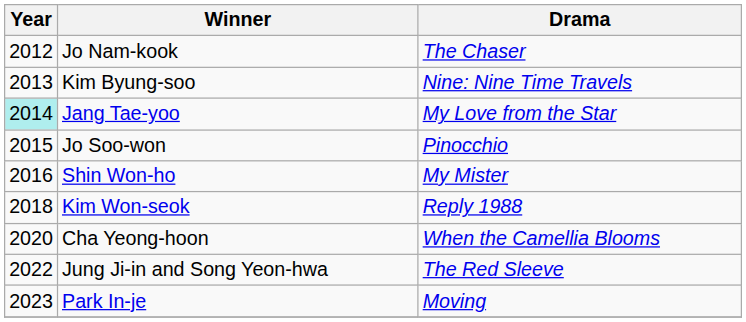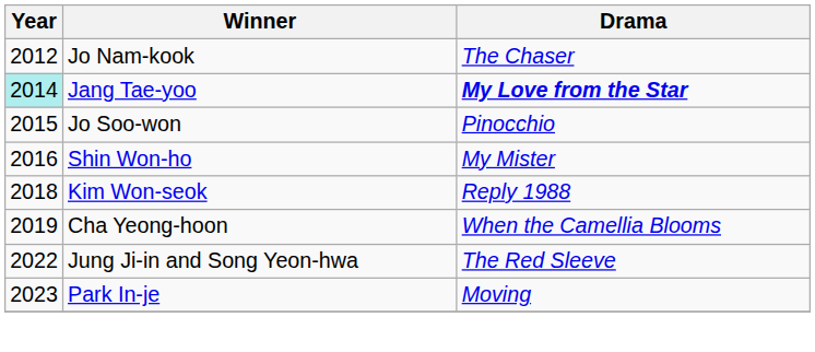- row: 2013 | Kim Byung-soo | Nine: Nine Time Travels
Jang Tae-yoo | Drama: normal -> bold
Cha Yeong-hoon | Year: 2020 -> 2019
